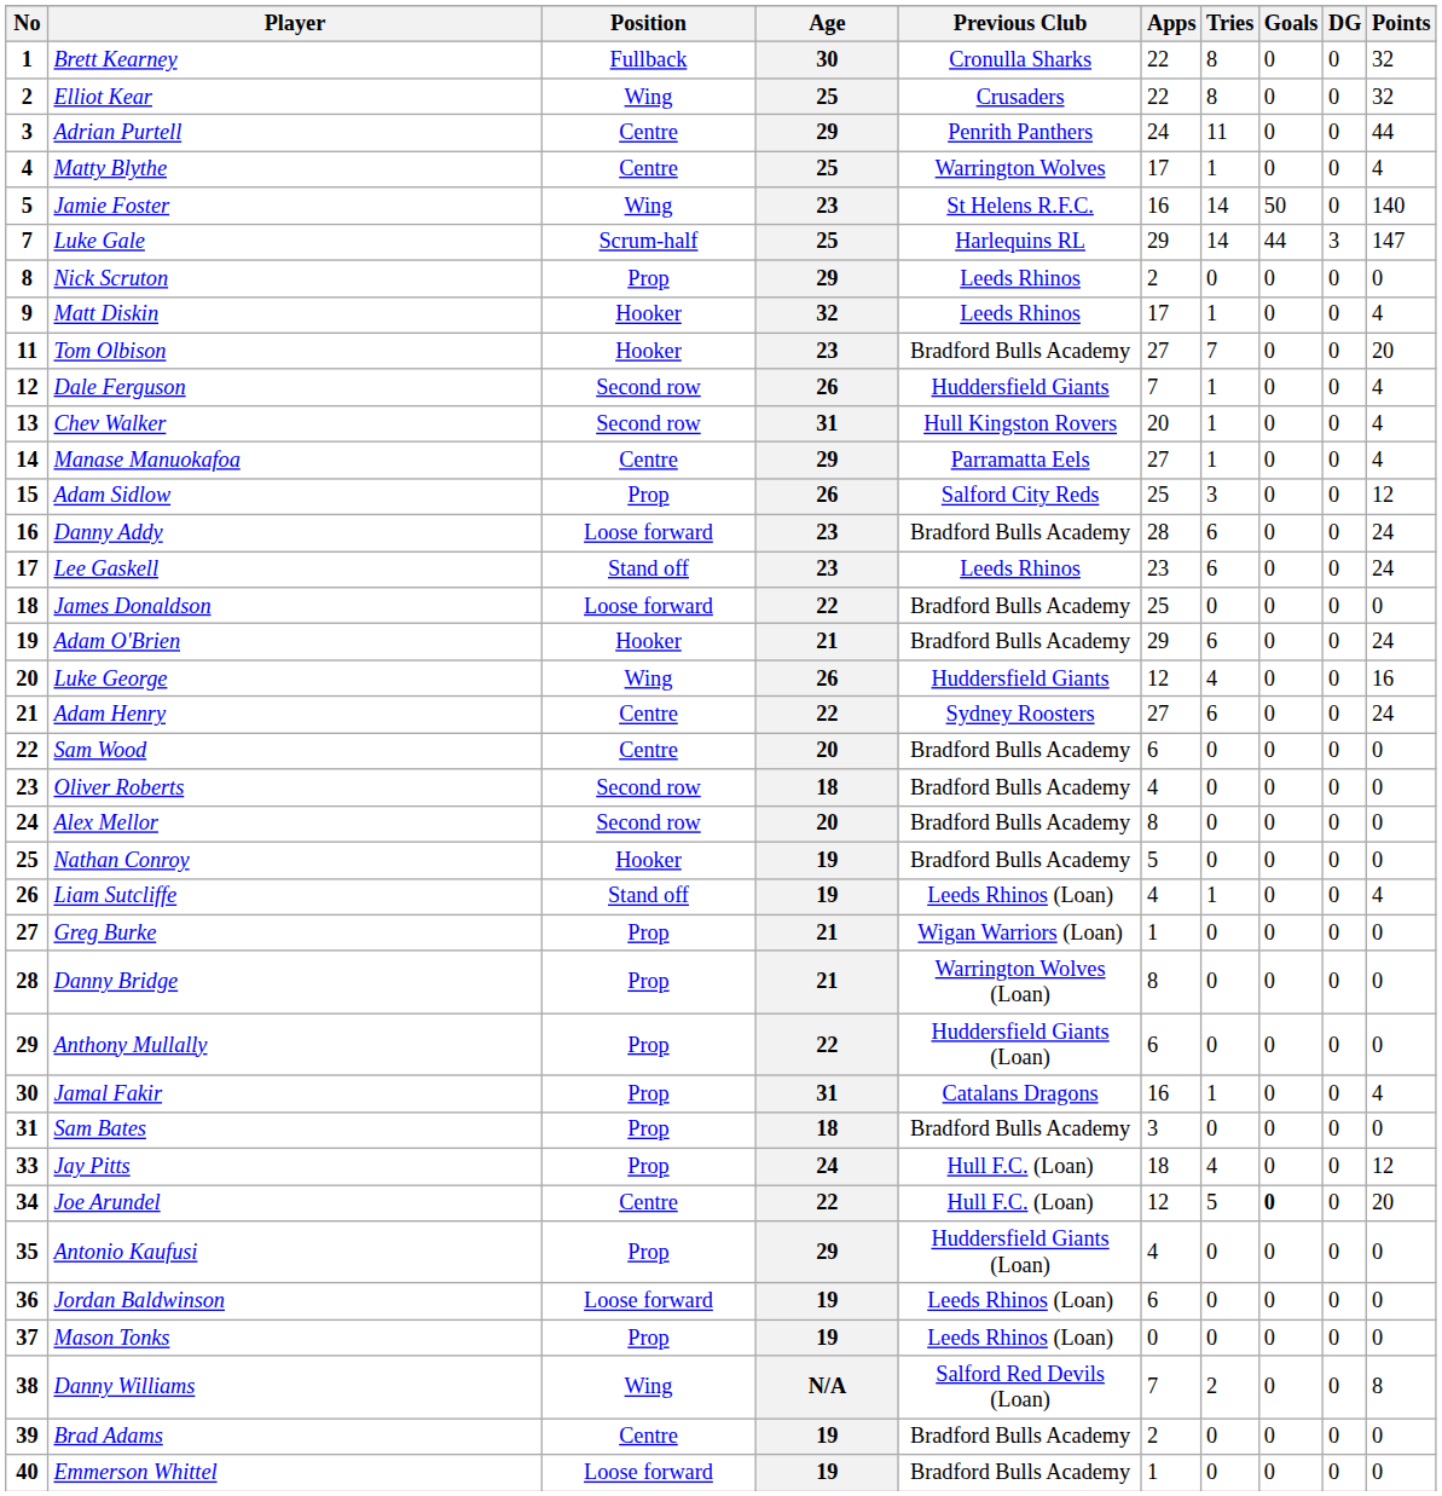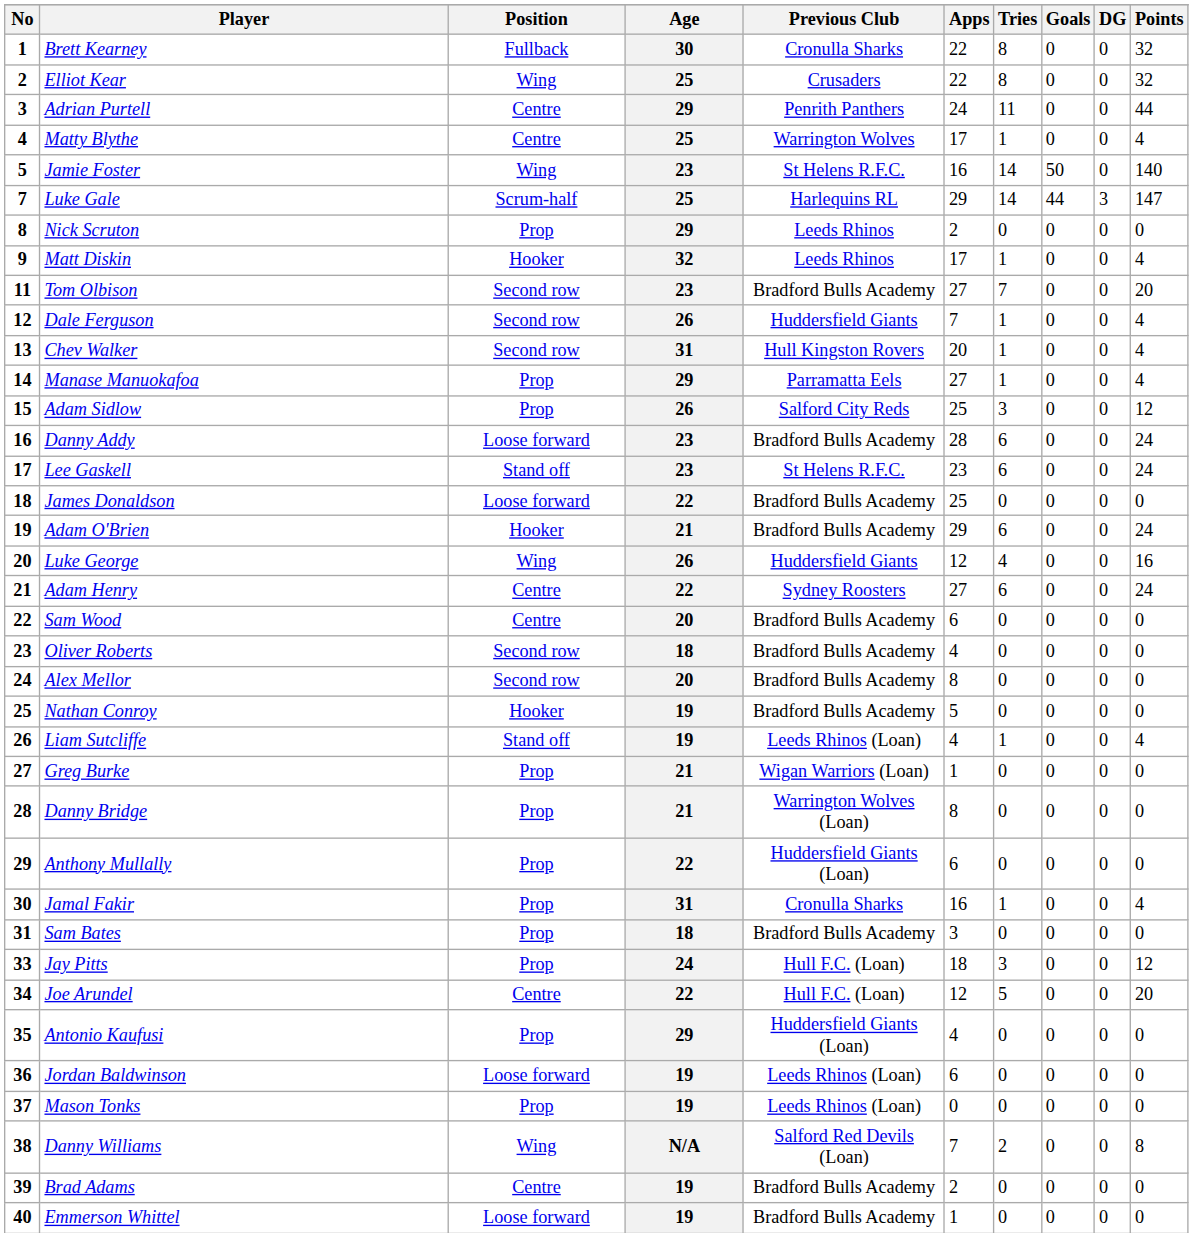Tom Olbison | Position: Hooker -> Second row
Manase Manuokafoa | Position: Centre -> Prop
Lee Gaskell | Previous Club: Leeds Rhinos -> St Helens R.F.C.
Jamal Fakir | Previous Club: Catalans Dragons -> Cronulla Sharks
Jay Pitts | Tries: 4 -> 3
Joe Arundel | Goals: bold -> normal
